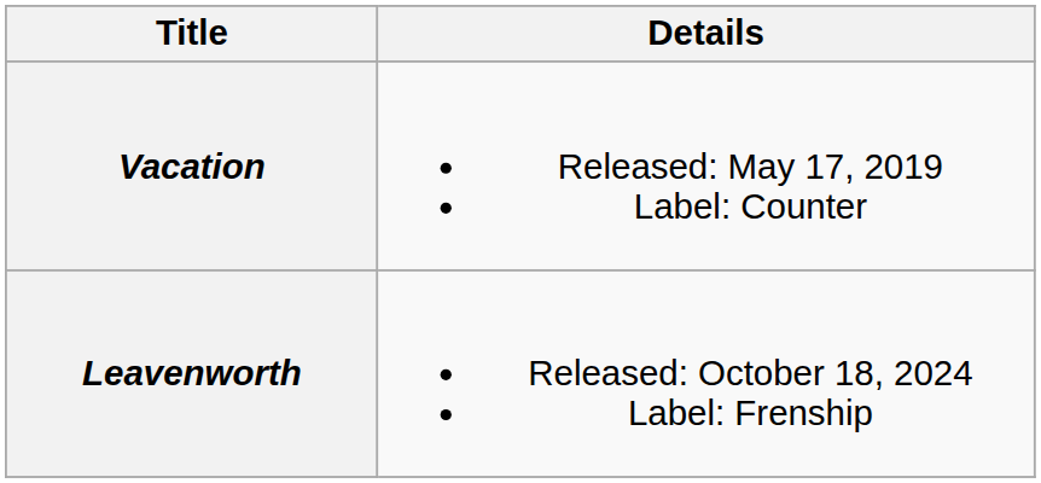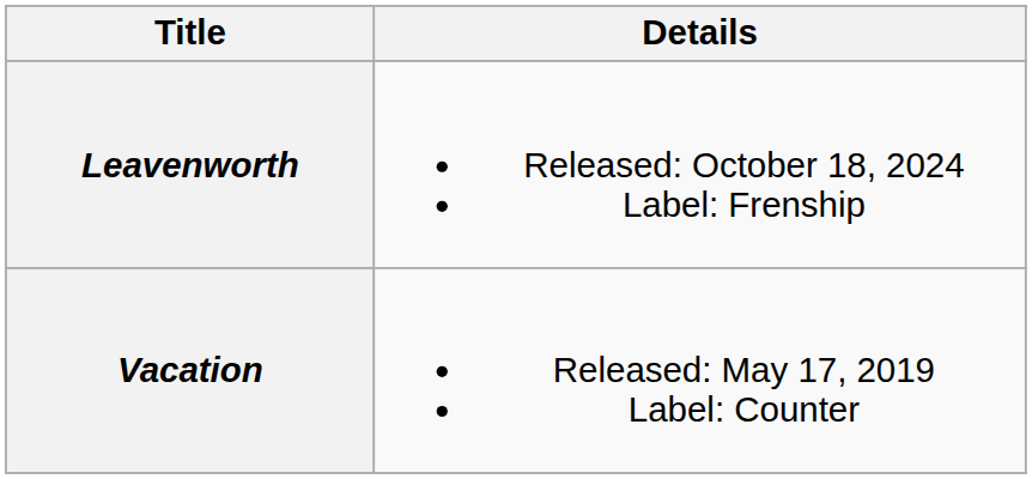rows swapped: Vacation <-> Leavenworth
